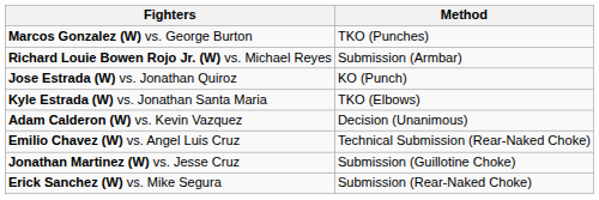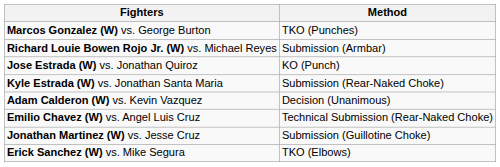Kyle Estrada (W) vs. Jonathan Santa Maria | Method: TKO (Elbows) -> Submission (Rear-Naked Choke)
Erick Sanchez (W) vs. Mike Segura | Method: Submission (Rear-Naked Choke) -> TKO (Elbows)
